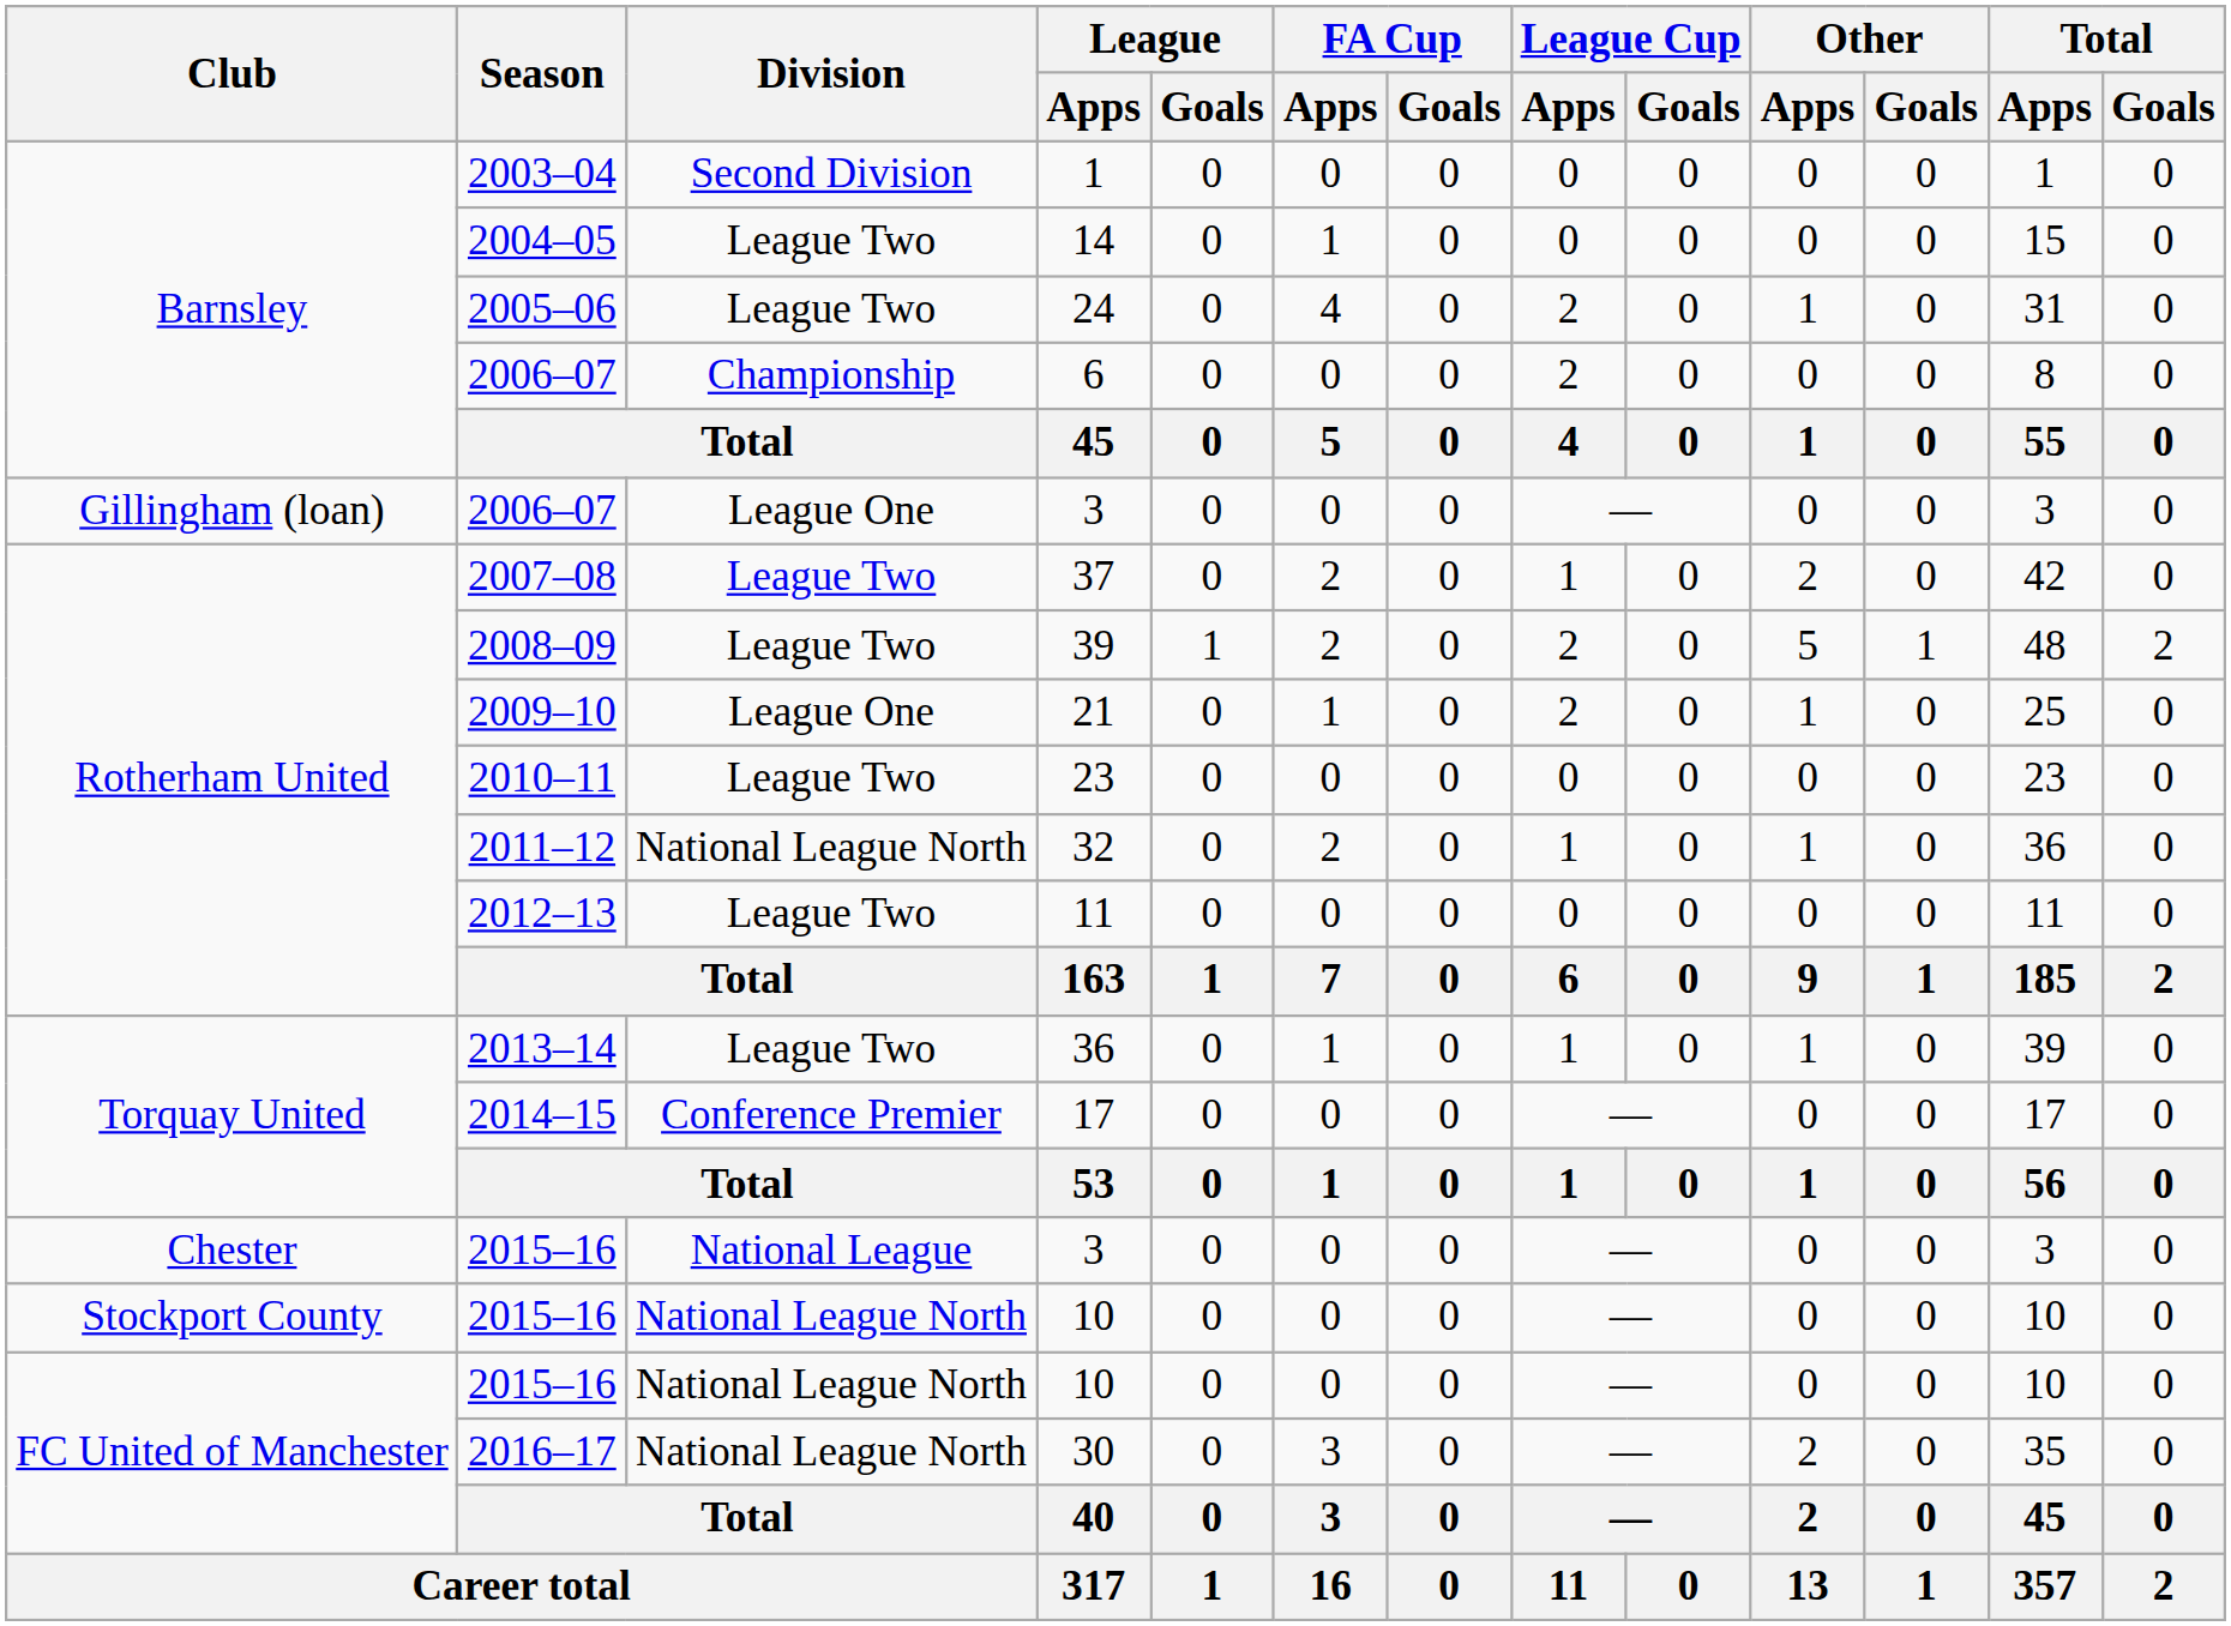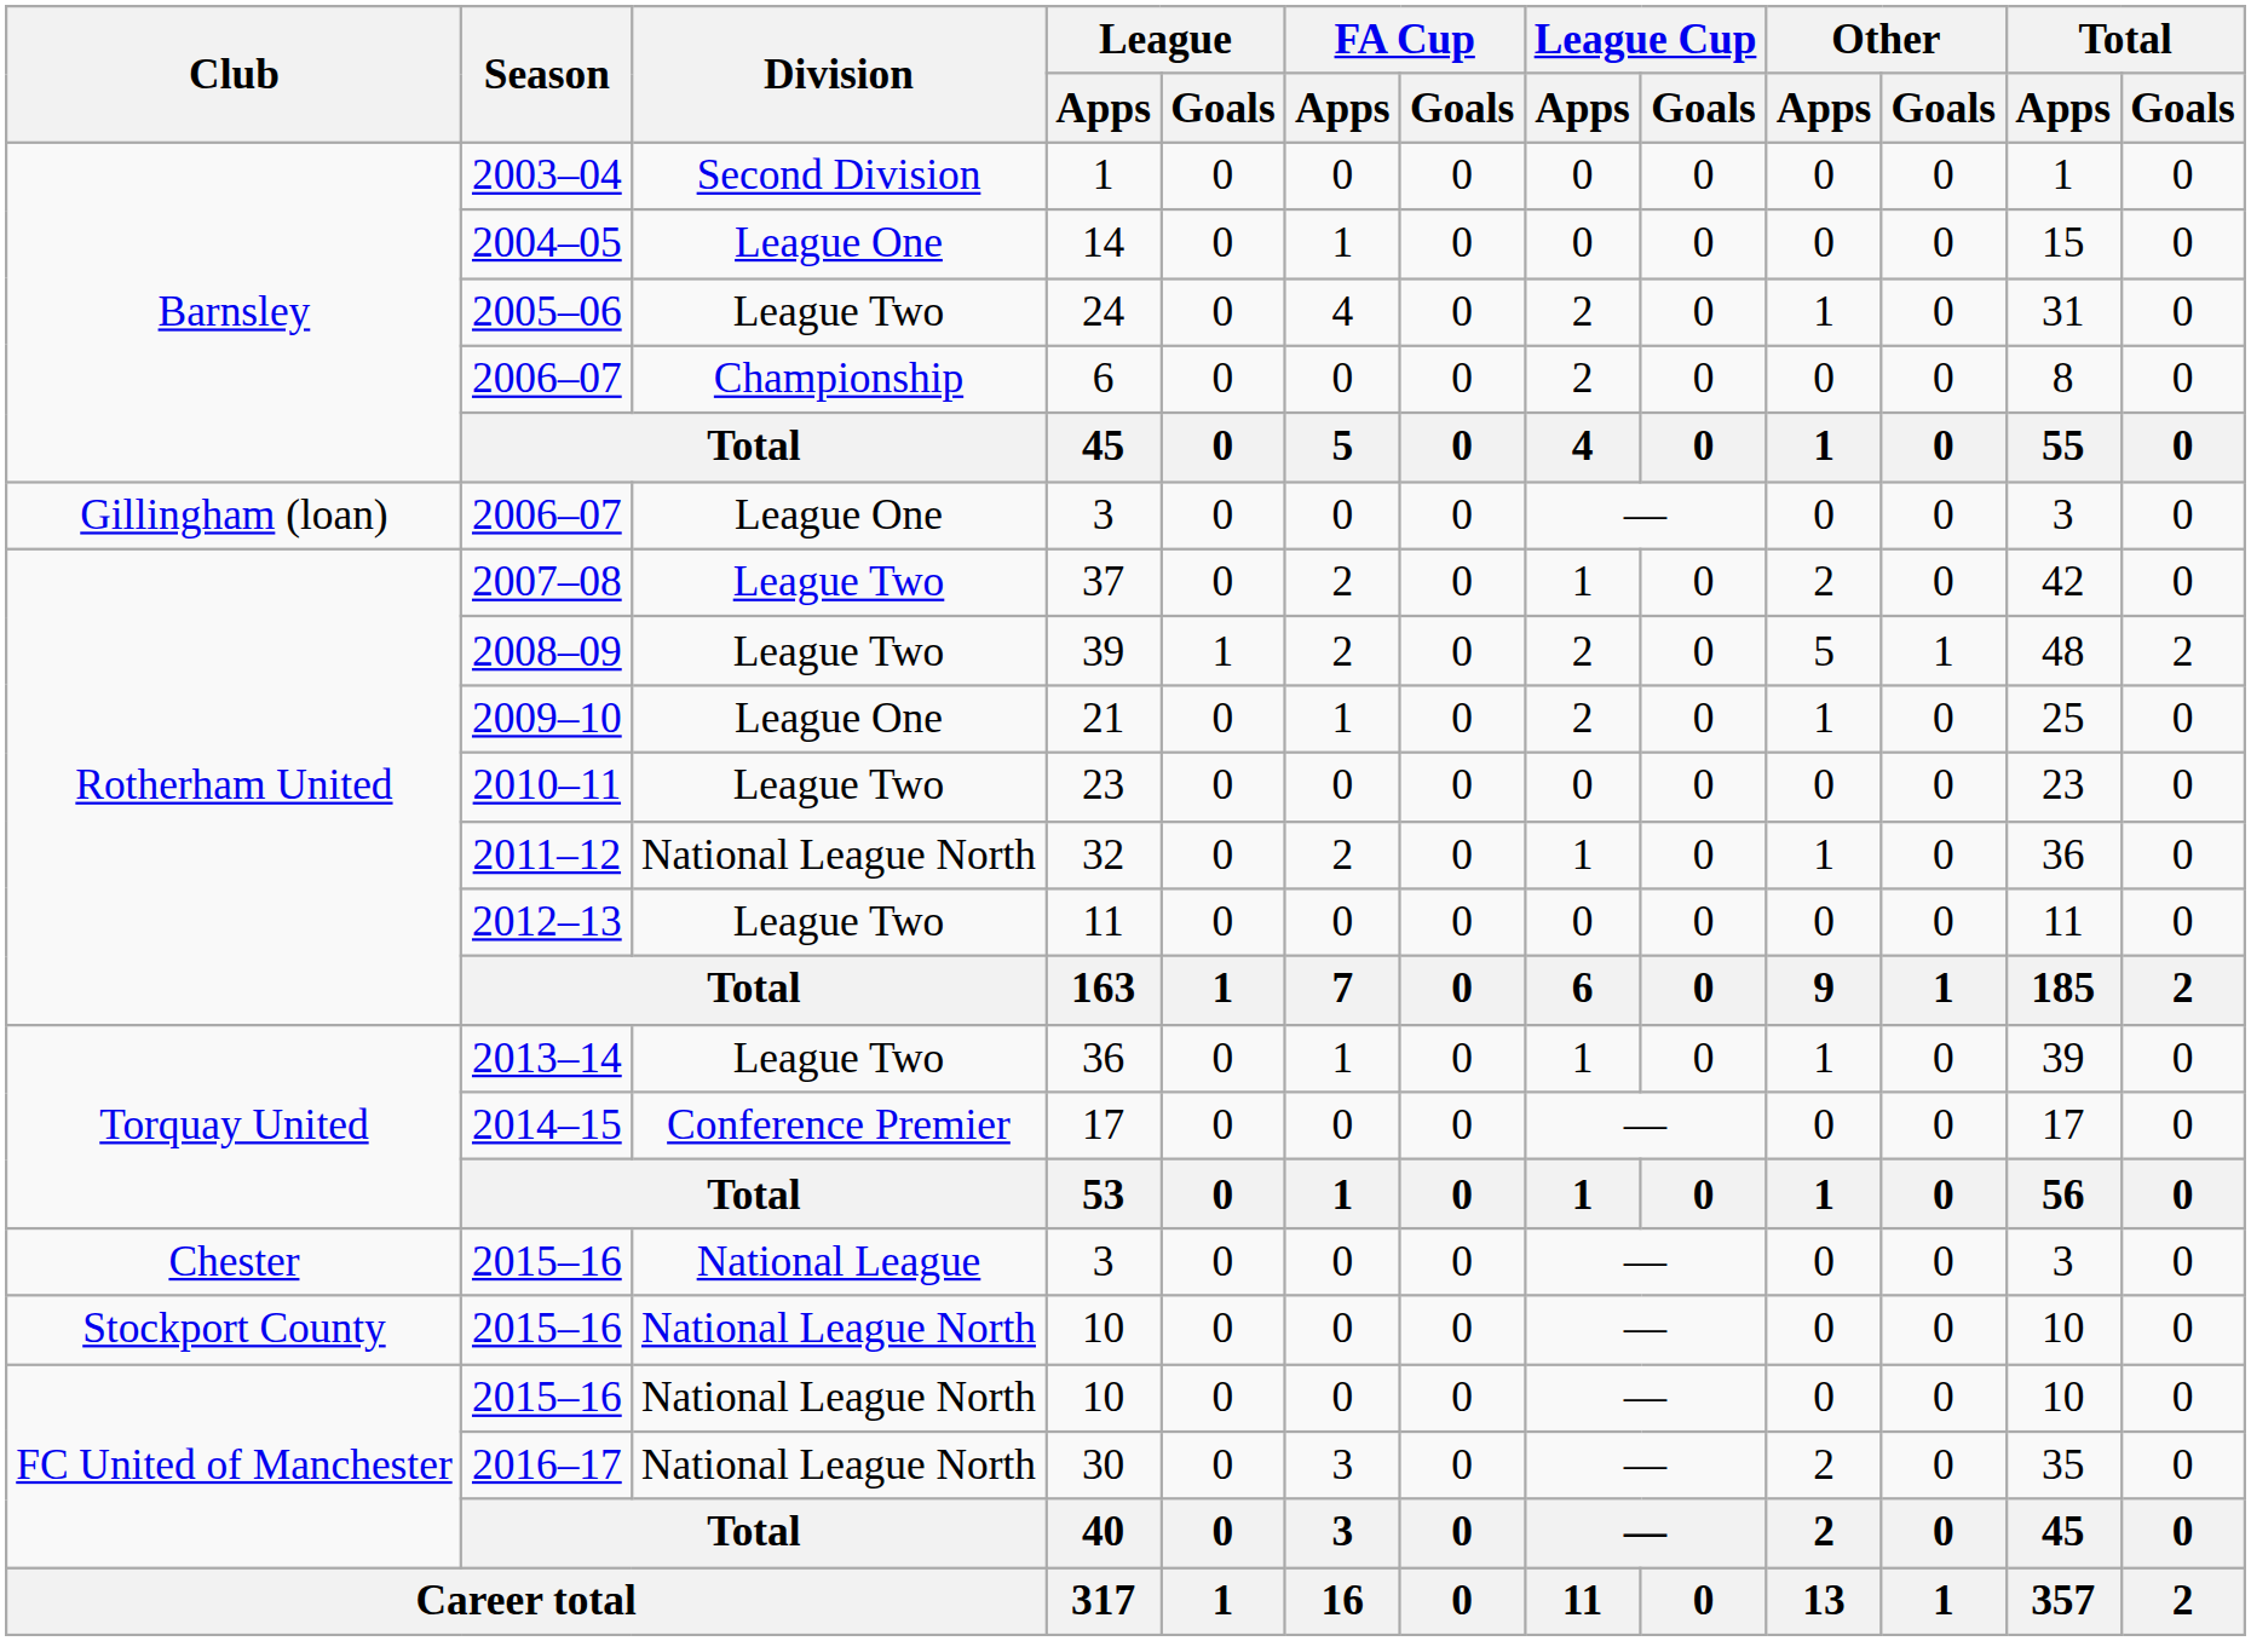14 | Division: League Two -> League One
